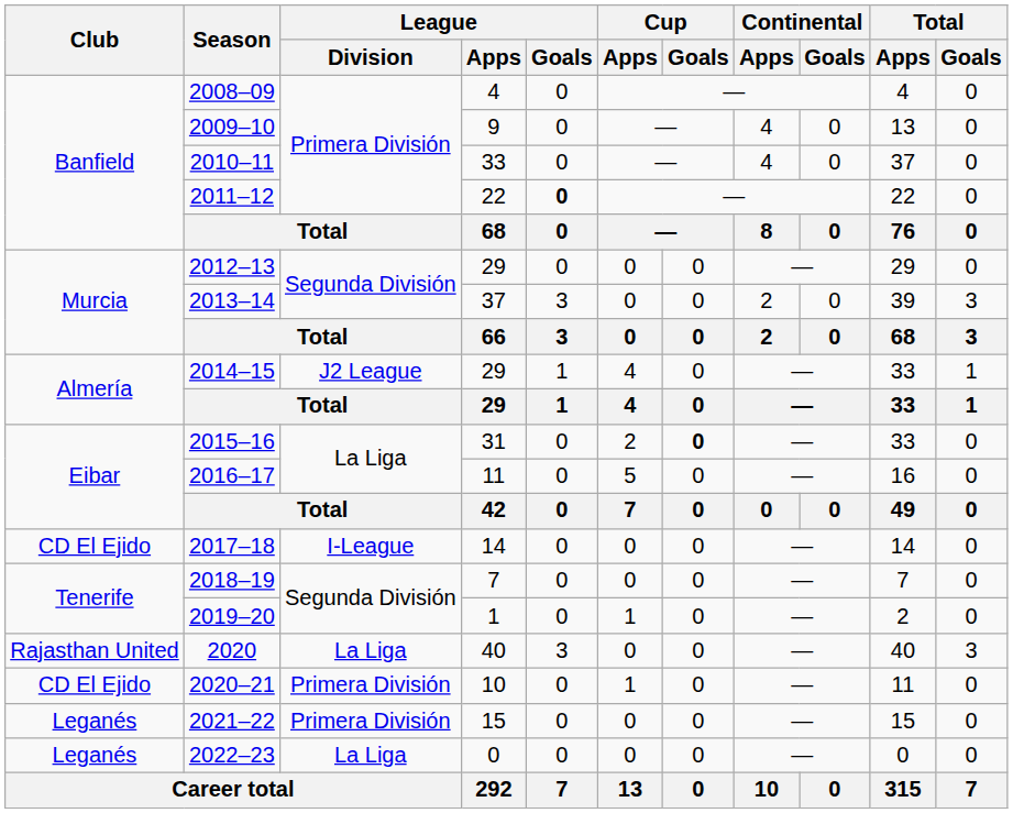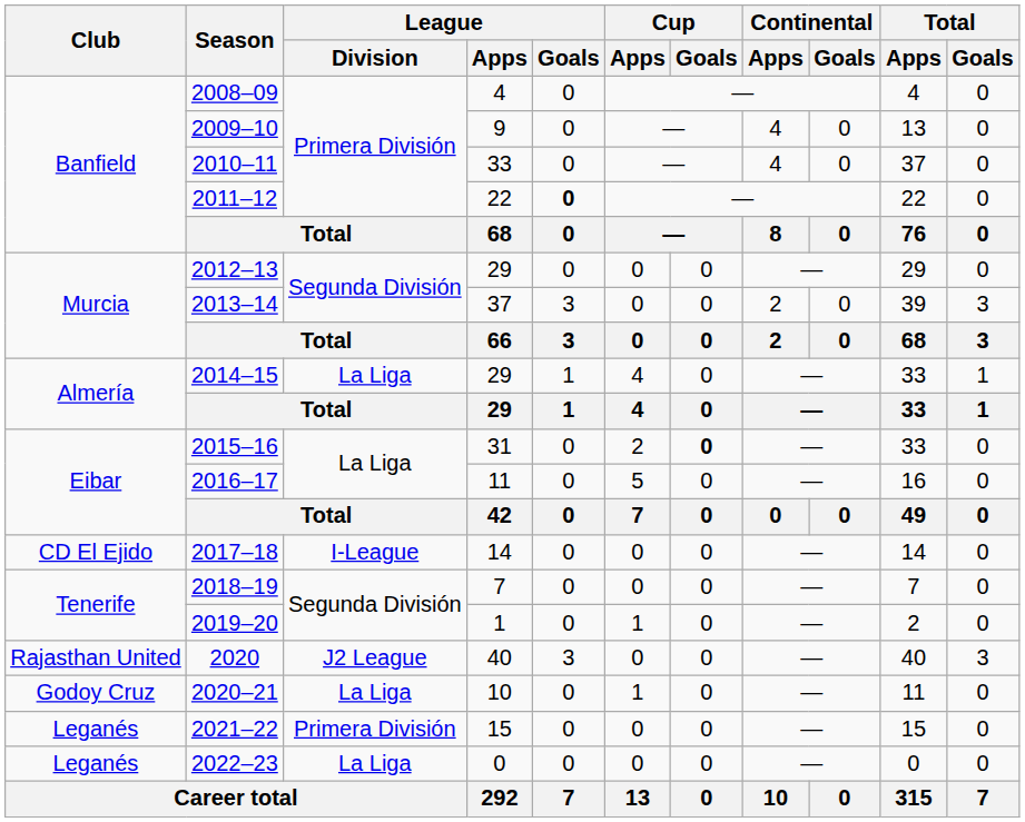2014–15 | League / Division: J2 League -> La Liga
2020 | League / Division: La Liga -> J2 League
2020–21 | Club: CD El Ejido -> Godoy Cruz
2020–21 | League / Division: Primera División -> La Liga
